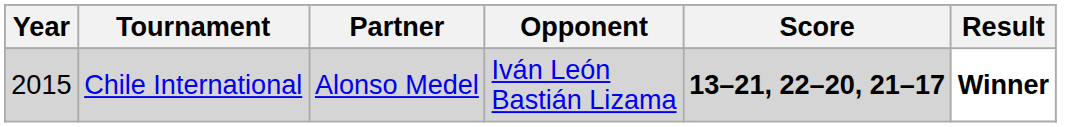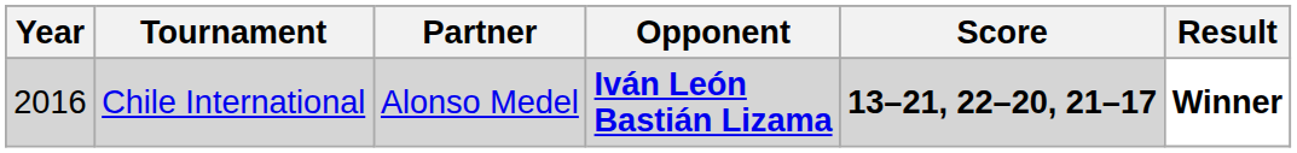Chile International | Year: 2015 -> 2016
Chile International | Opponent: normal -> bold
